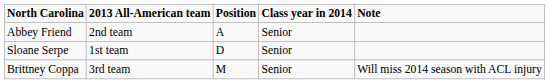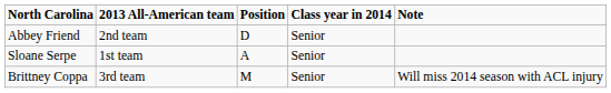Abbey Friend | Position: A -> D
Sloane Serpe | Position: D -> A
